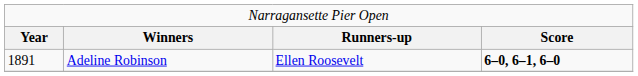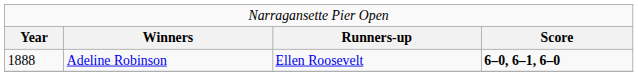Adeline Robinson | column 1: 1891 -> 1888
